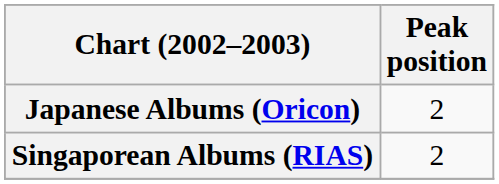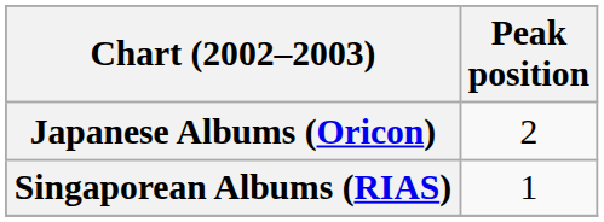Singaporean Albums (RIAS) | Peak position: 2 -> 1
